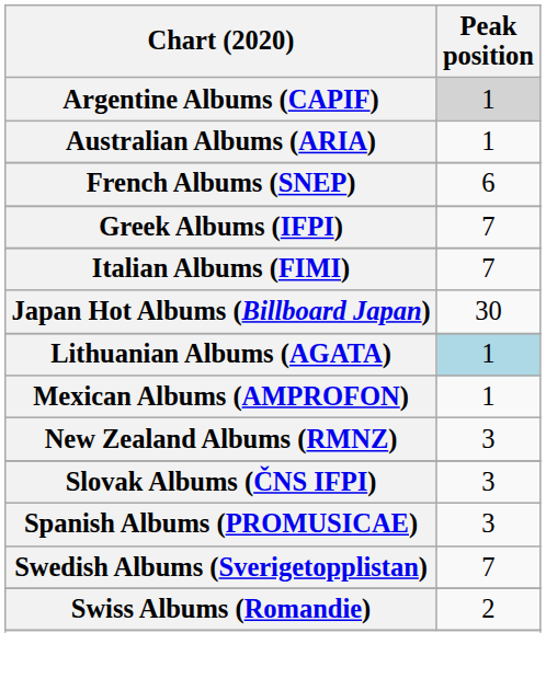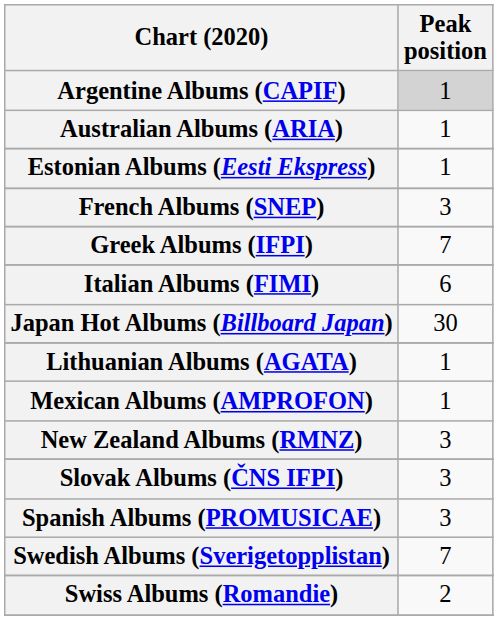+ row: Estonian Albums (Eesti Ekspress) | 1
French Albums (SNEP) | Peak position: 6 -> 3
Italian Albums (FIMI) | Peak position: 7 -> 6
Lithuanian Albums (AGATA) | Peak position: lightblue background -> no background
